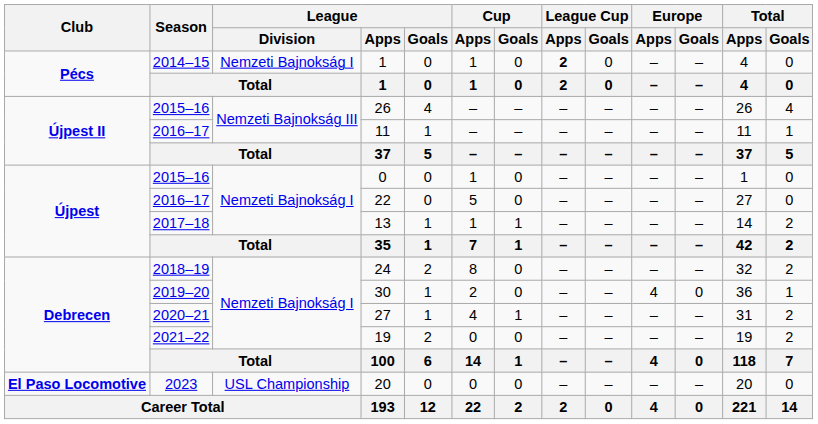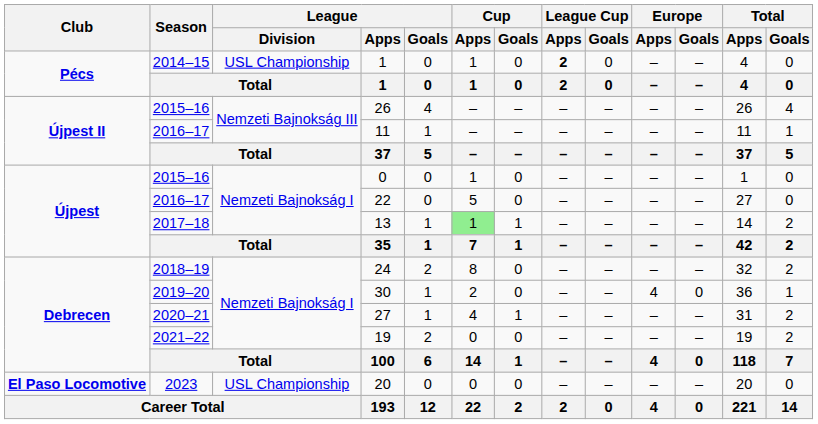2014–15 / 1 | League / Division: Nemzeti Bajnokság I -> USL Championship
13 | Cup / Apps: no background -> lightgreen background
